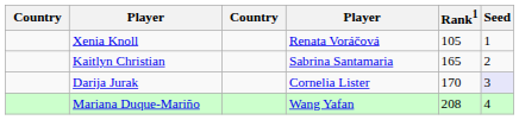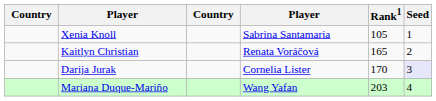Xenia Knoll | column 4: Renata Voráčová -> Sabrina Santamaria
Kaitlyn Christian | column 4: Sabrina Santamaria -> Renata Voráčová
Mariana Duque-Mariño | Rank1: 208 -> 203
